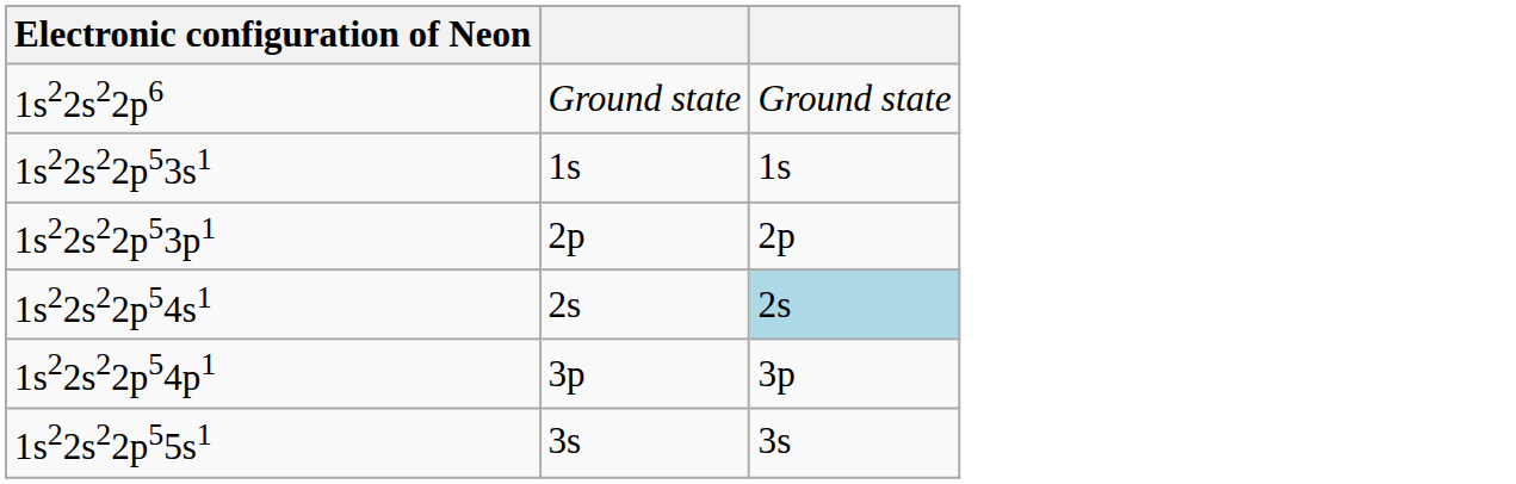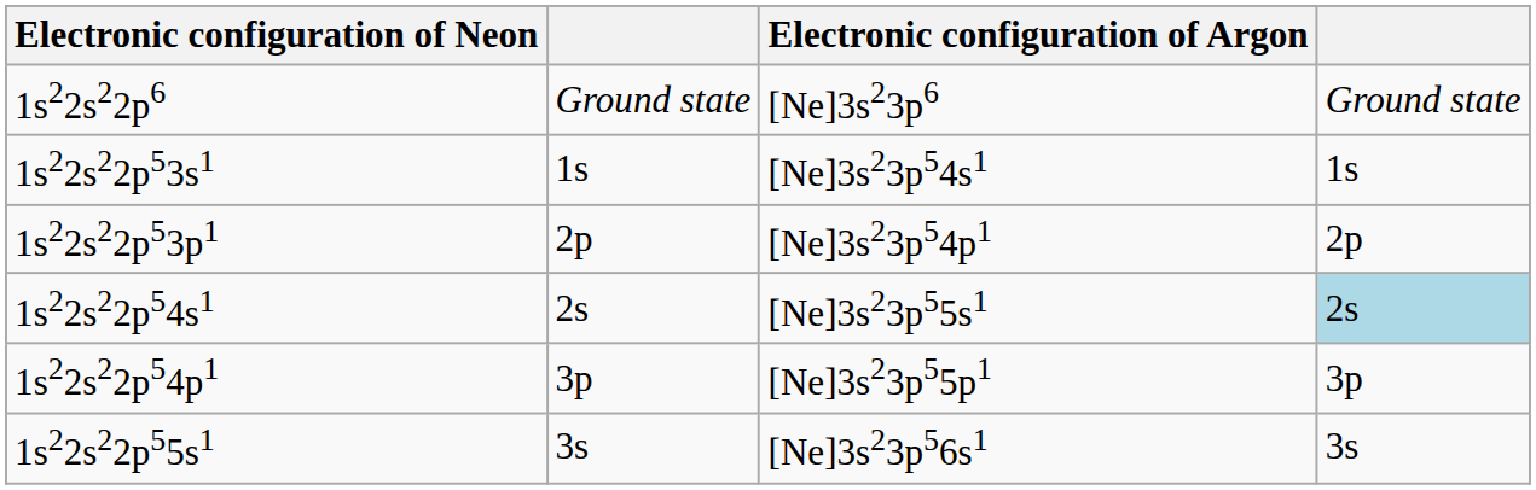+ column: Electronic configuration of Argon | [Ne]3s23p6 | [Ne]3s23p54s1 | [Ne]3s23p54p1 | [Ne]3s23p55s1 | [Ne]3s23p55p1 | [Ne]3s23p56s1
